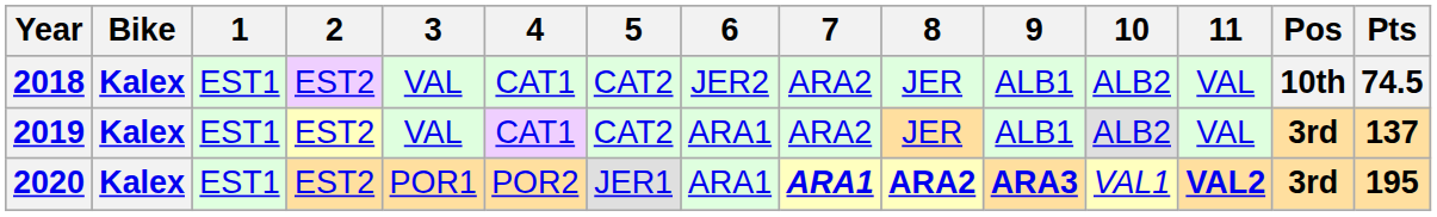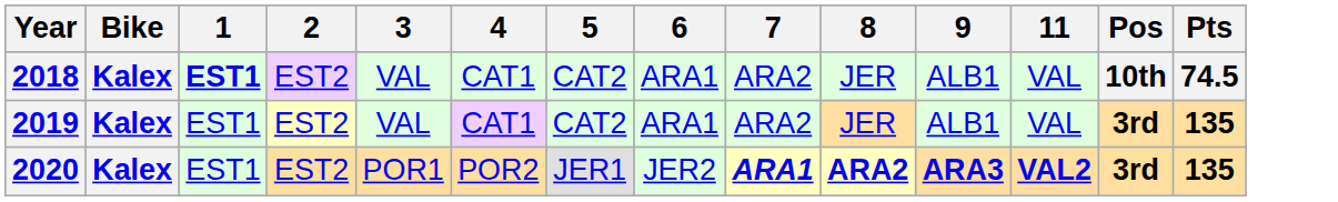- column: 10 | ALB2 | ALB2 | VAL1
2018 | 1: normal -> bold
2018 | 6: JER2 -> ARA1
2019 | Pts: 137 -> 135
2020 | 6: ARA1 -> JER2
2020 | Pts: 195 -> 135
